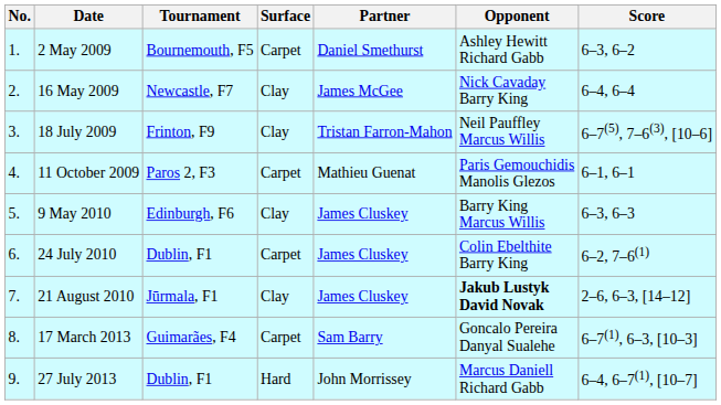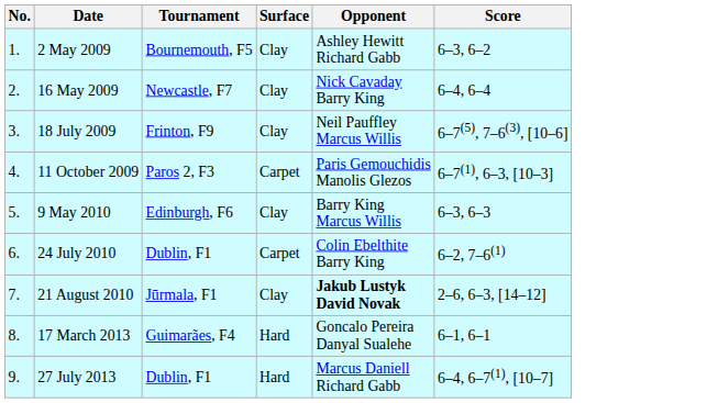- column: Partner | Daniel Smethurst | James McGee | Tristan Farron-Mahon | Mathieu Guenat | James Cluskey | James Cluskey | James Cluskey | Sam Barry | John Morrissey
2 May 2009 | Surface: Carpet -> Clay
11 October 2009 | Score: 6–1, 6–1 -> 6–7(1), 6–3, [10–3]
17 March 2013 | Surface: Carpet -> Hard
17 March 2013 | Score: 6–7(1), 6–3, [10–3] -> 6–1, 6–1
